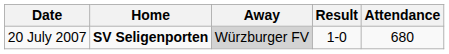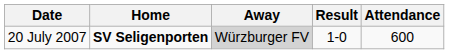20 July 2007 | Attendance: 680 -> 600
